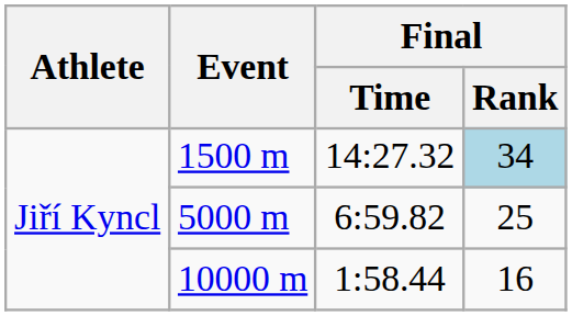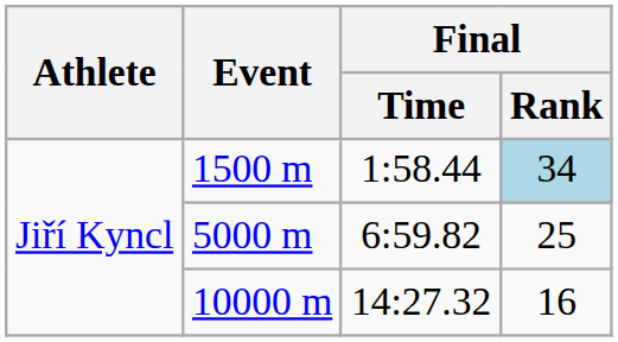1500 m | Final / Time: 14:27.32 -> 1:58.44
10000 m | Final / Time: 1:58.44 -> 14:27.32
